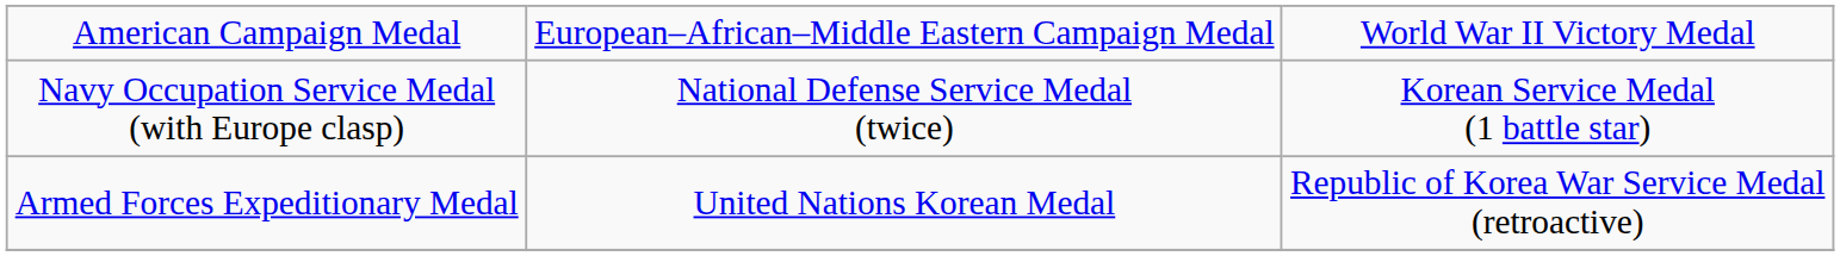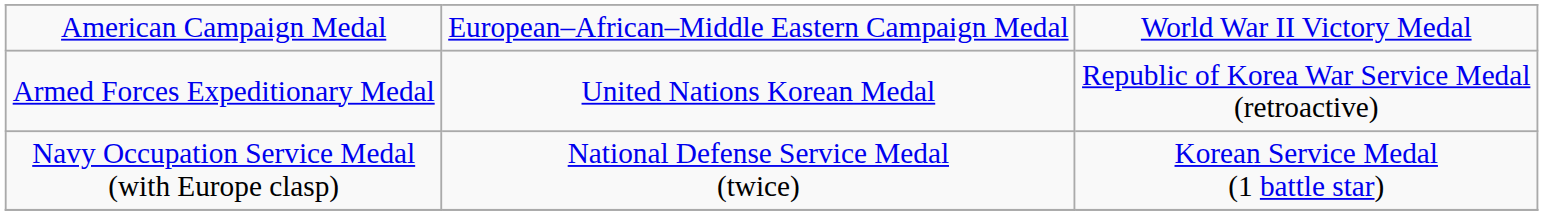rows swapped: Navy Occupation Service Medal (with Europe clasp) <-> Armed Forces Expeditionary Medal
